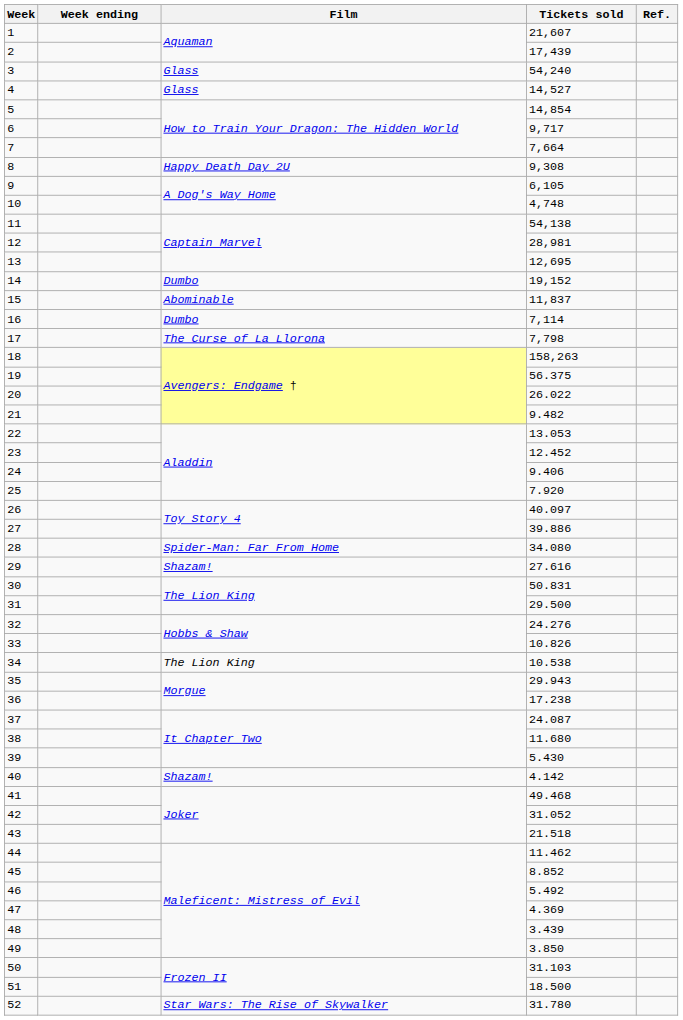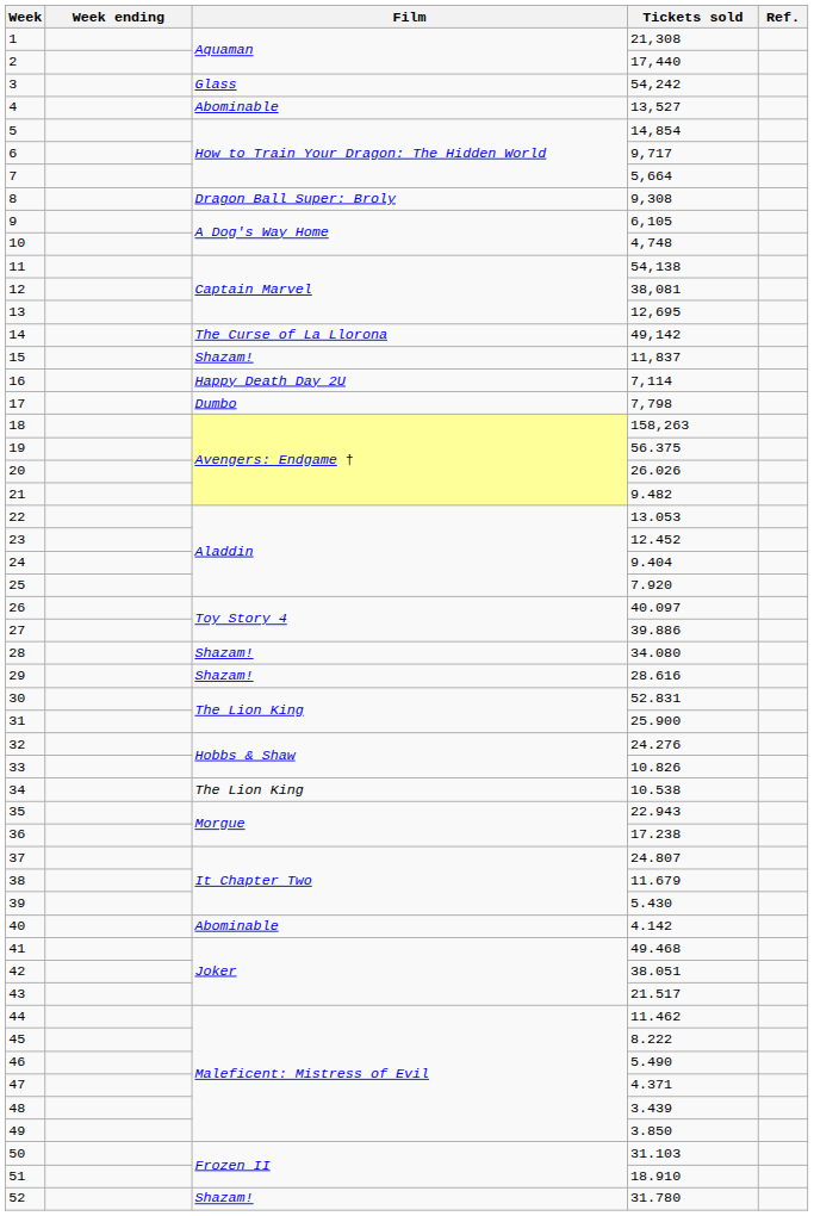1 | Tickets sold: 21,607 -> 21,308
2 | Tickets sold: 17,439 -> 17,440
3 | Tickets sold: 54,240 -> 54,242
4 | Film: Glass -> Abominable
4 | Tickets sold: 14,527 -> 13,527
7 | Tickets sold: 7,664 -> 5,664
8 | Film: Happy Death Day 2U -> Dragon Ball Super: Broly
12 | Tickets sold: 28,981 -> 38,081
14 | Film: Dumbo -> The Curse of La Llorona
14 | Tickets sold: 19,152 -> 49,142
15 | Film: Abominable -> Shazam!
16 | Film: Dumbo -> Happy Death Day 2U
17 | Film: The Curse of La Llorona -> Dumbo
20 | Tickets sold: 26.022 -> 26.026
24 | Tickets sold: 9.406 -> 9.404
28 | Film: Spider-Man: Far From Home -> Shazam!
29 | Tickets sold: 27.616 -> 28.616
30 | Tickets sold: 50.831 -> 52.831
31 | Tickets sold: 29.500 -> 25.900
35 | Tickets sold: 29.943 -> 22.943
37 | Tickets sold: 24.087 -> 24.807
38 | Tickets sold: 11.680 -> 11.679
40 | Film: Shazam! -> Abominable
42 | Tickets sold: 31.052 -> 38.051
43 | Tickets sold: 21.518 -> 21.517
45 | Tickets sold: 8.852 -> 8.222
46 | Tickets sold: 5.492 -> 5.490
47 | Tickets sold: 4.369 -> 4.371
51 | Tickets sold: 18.500 -> 18.910
52 | Film: Star Wars: The Rise of Skywalker -> Shazam!
